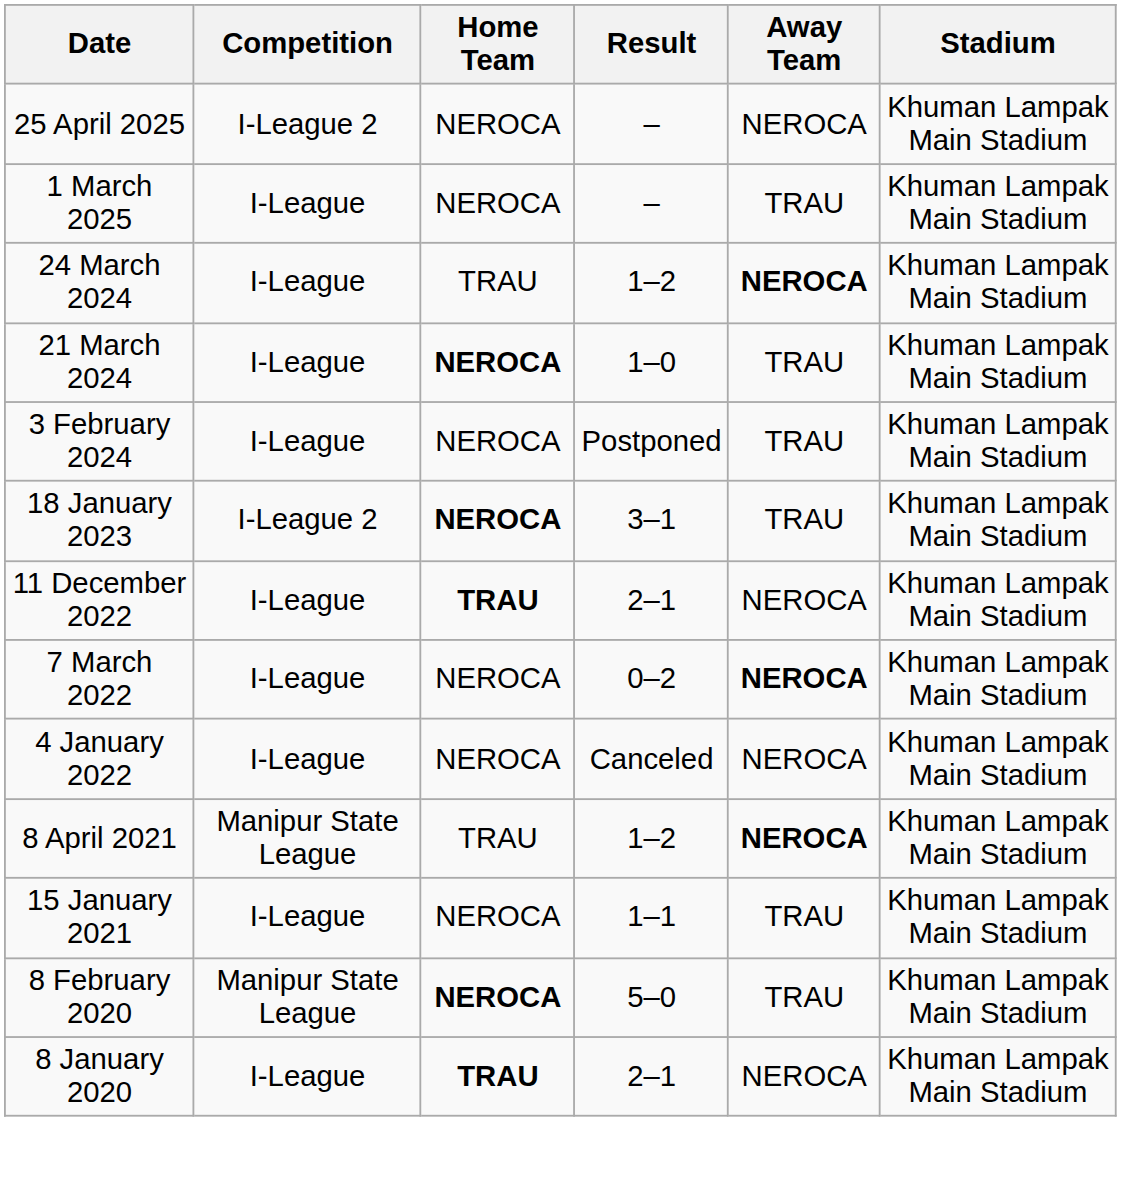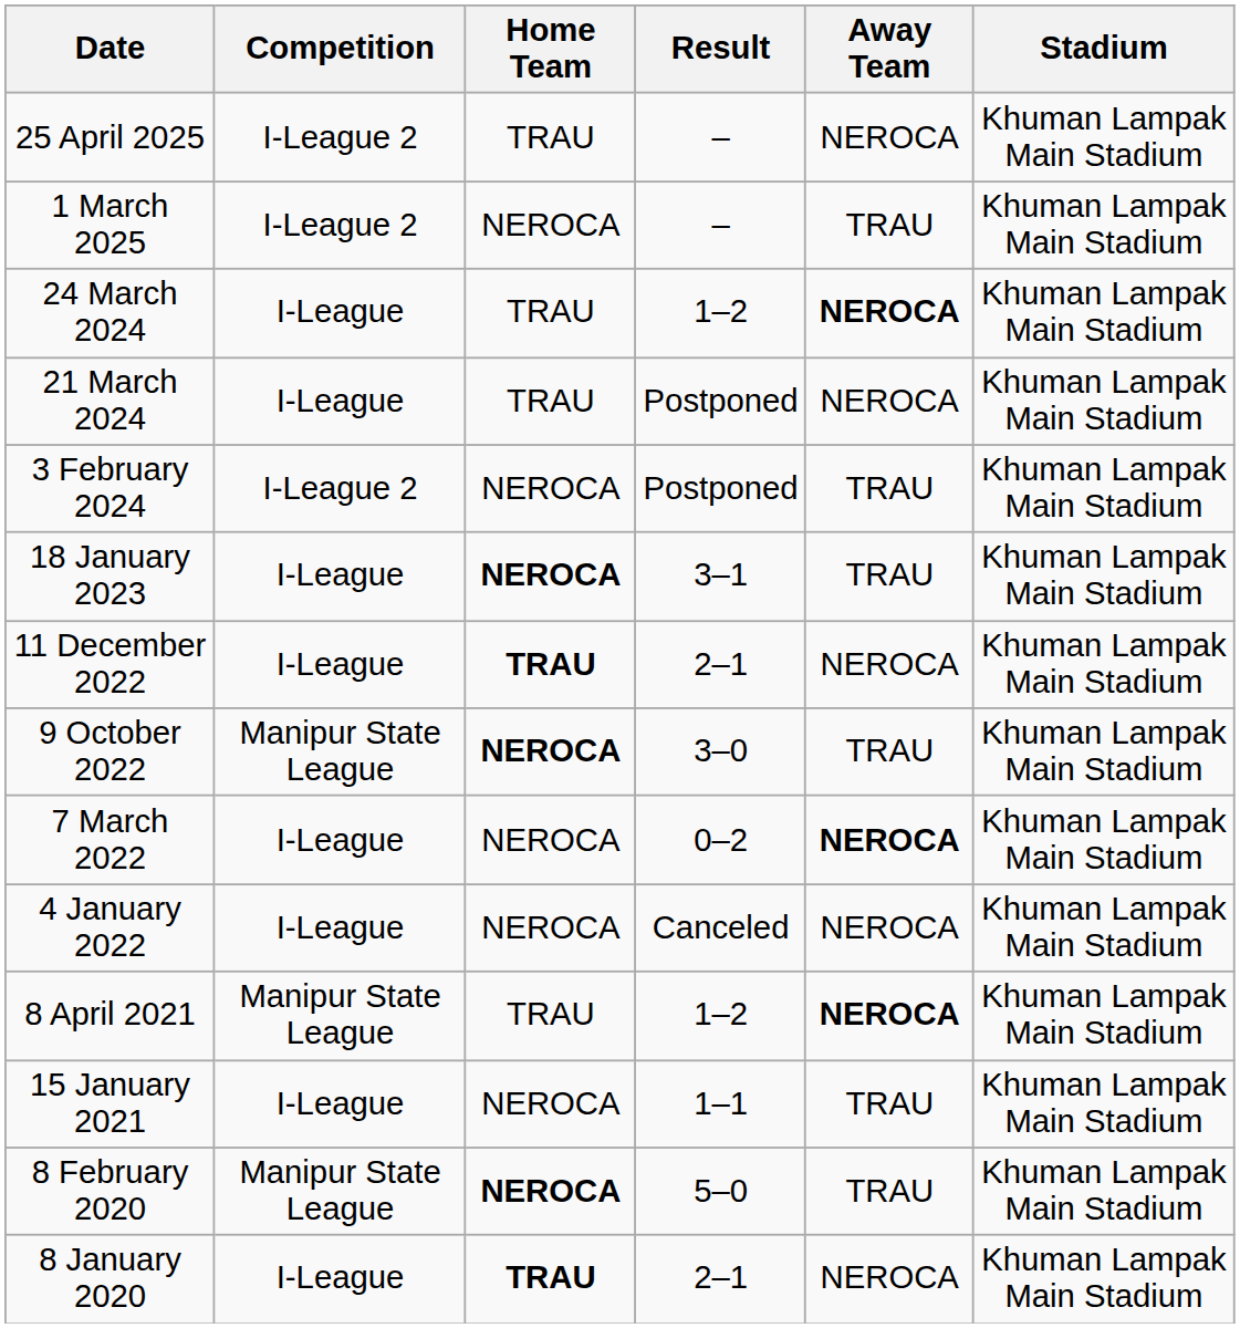25 April 2025 | Home Team: NEROCA -> TRAU
1 March 2025 | Competition: I-League -> I-League 2
+ row: 21 March 2024 | I-League | TRAU | Postponed | NEROCA | Khuman Lampak Main Stadium
- row: 21 March 2024 | I-League | NEROCA | 1–0 | TRAU | Khuman Lampak Main Stadium
3 February 2024 | Competition: I-League -> I-League 2
18 January 2023 | Competition: I-League 2 -> I-League
+ row: 9 October 2022 | Manipur State League | NEROCA | 3–0 | TRAU | Khuman Lampak Main Stadium
